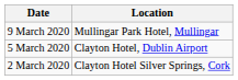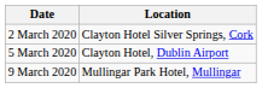rows swapped: 2 March 2020 <-> 9 March 2020
